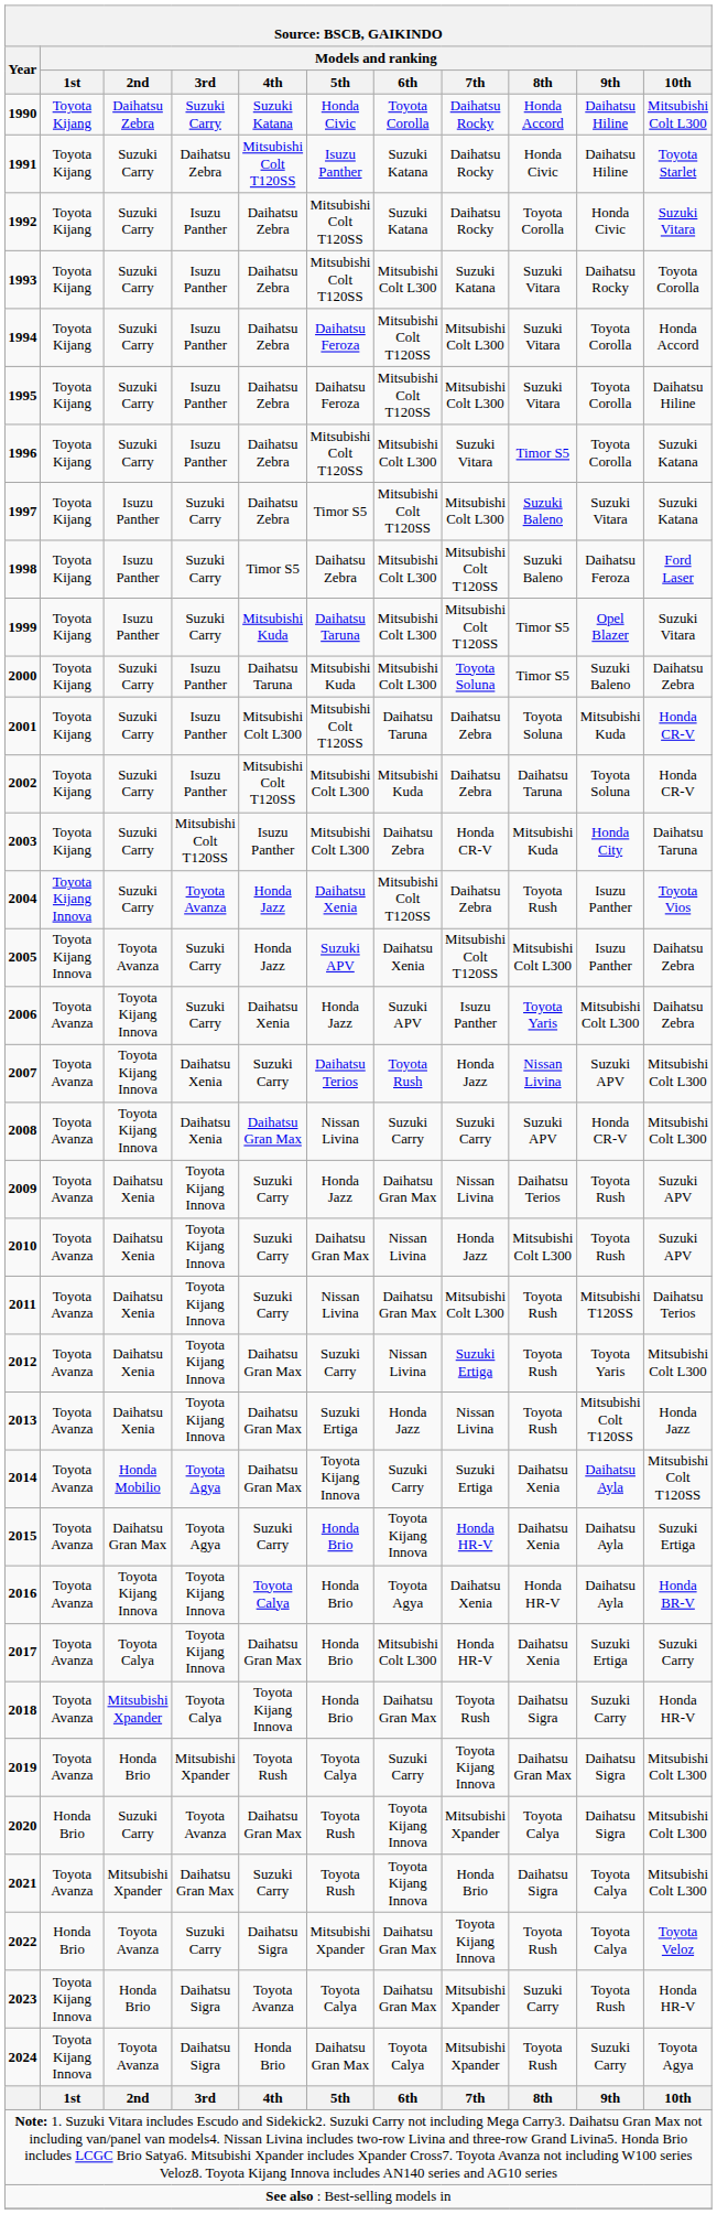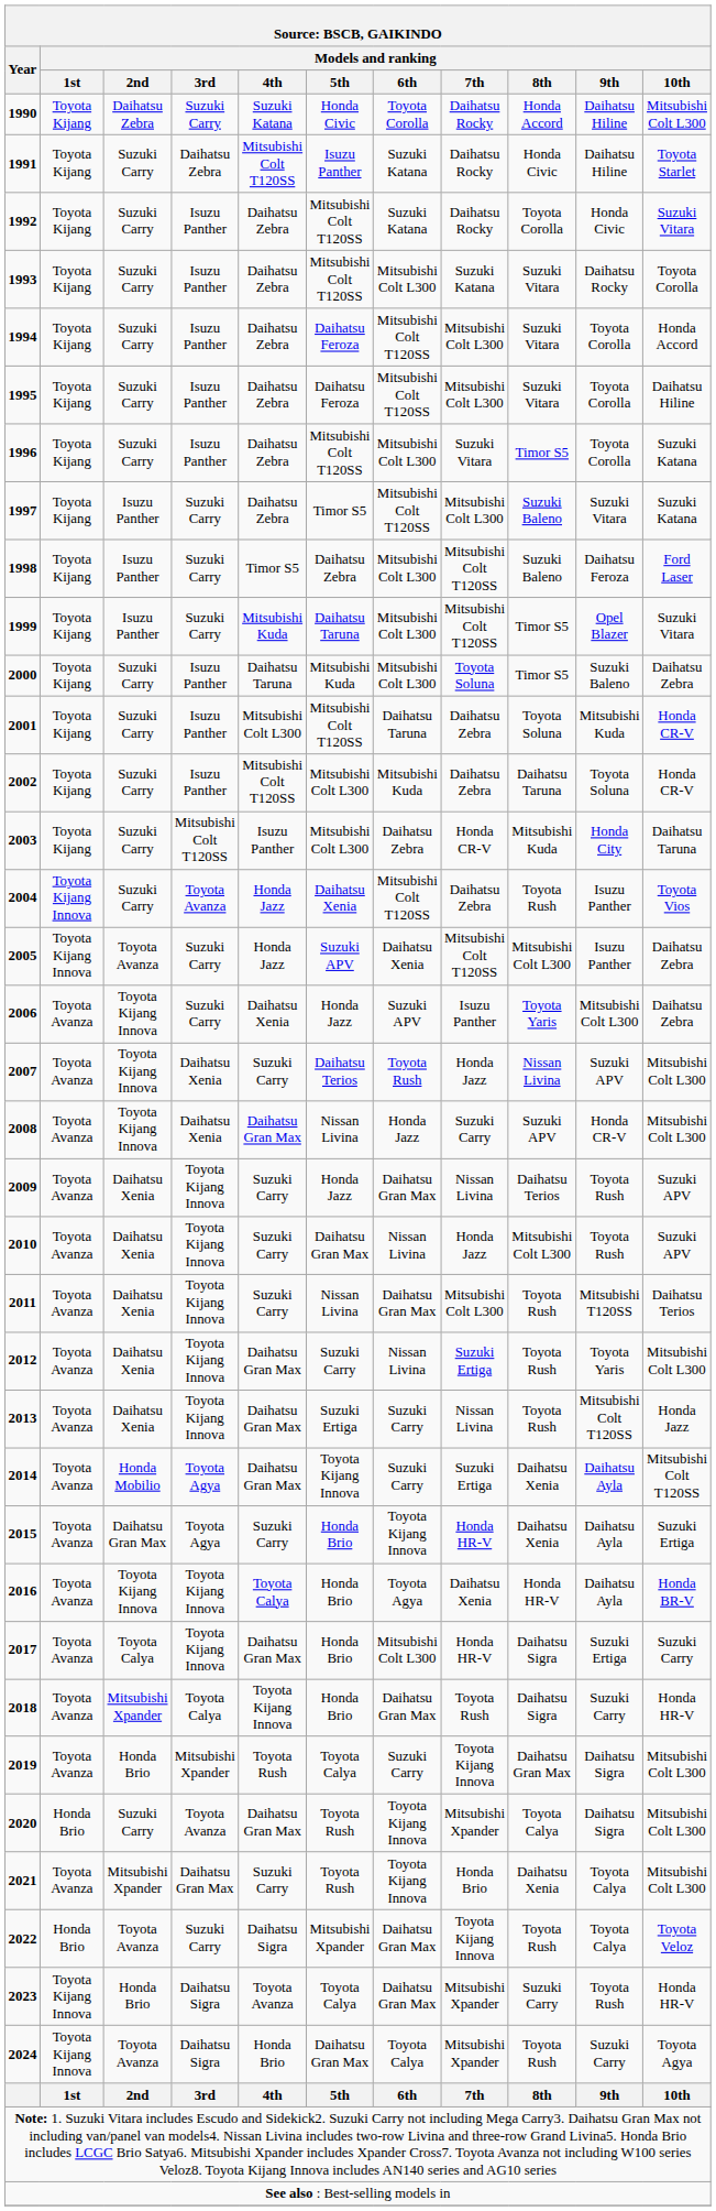2008 | Models and ranking / 6th: Suzuki Carry -> Honda Jazz
2013 | Models and ranking / 6th: Honda Jazz -> Suzuki Carry
2017 | Models and ranking / 8th: Daihatsu Xenia -> Daihatsu Sigra
2021 | Models and ranking / 8th: Daihatsu Sigra -> Daihatsu Xenia
